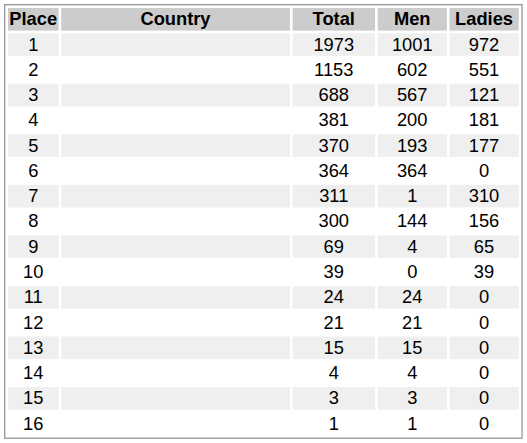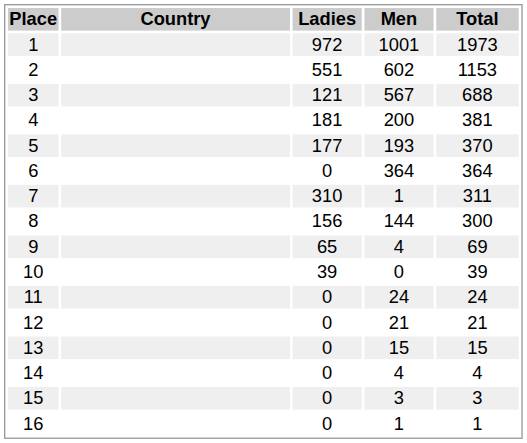columns swapped: Total <-> Ladies
